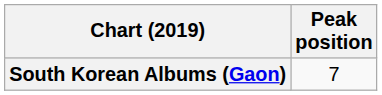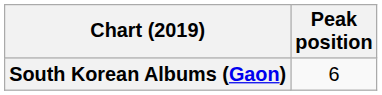South Korean Albums (Gaon) | Peak position: 7 -> 6
